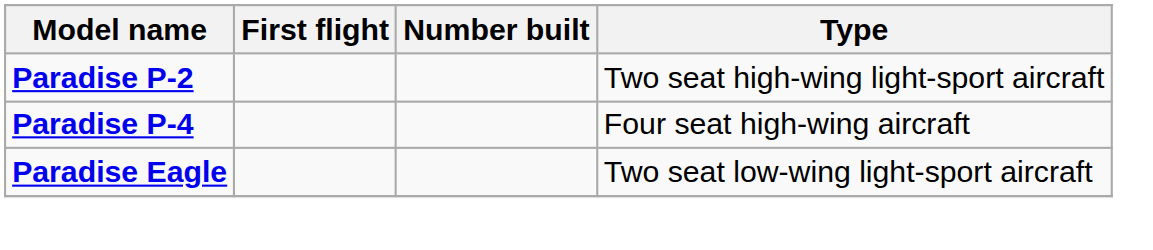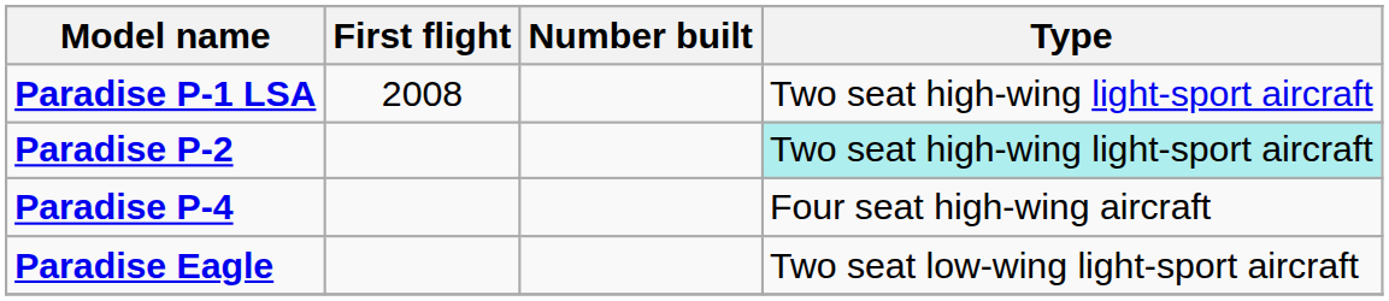+ row: Paradise P-1 LSA | 2008 | Two seat high-wing light-sport aircraft
Paradise P-2 | Type: no background -> paleturquoise background
